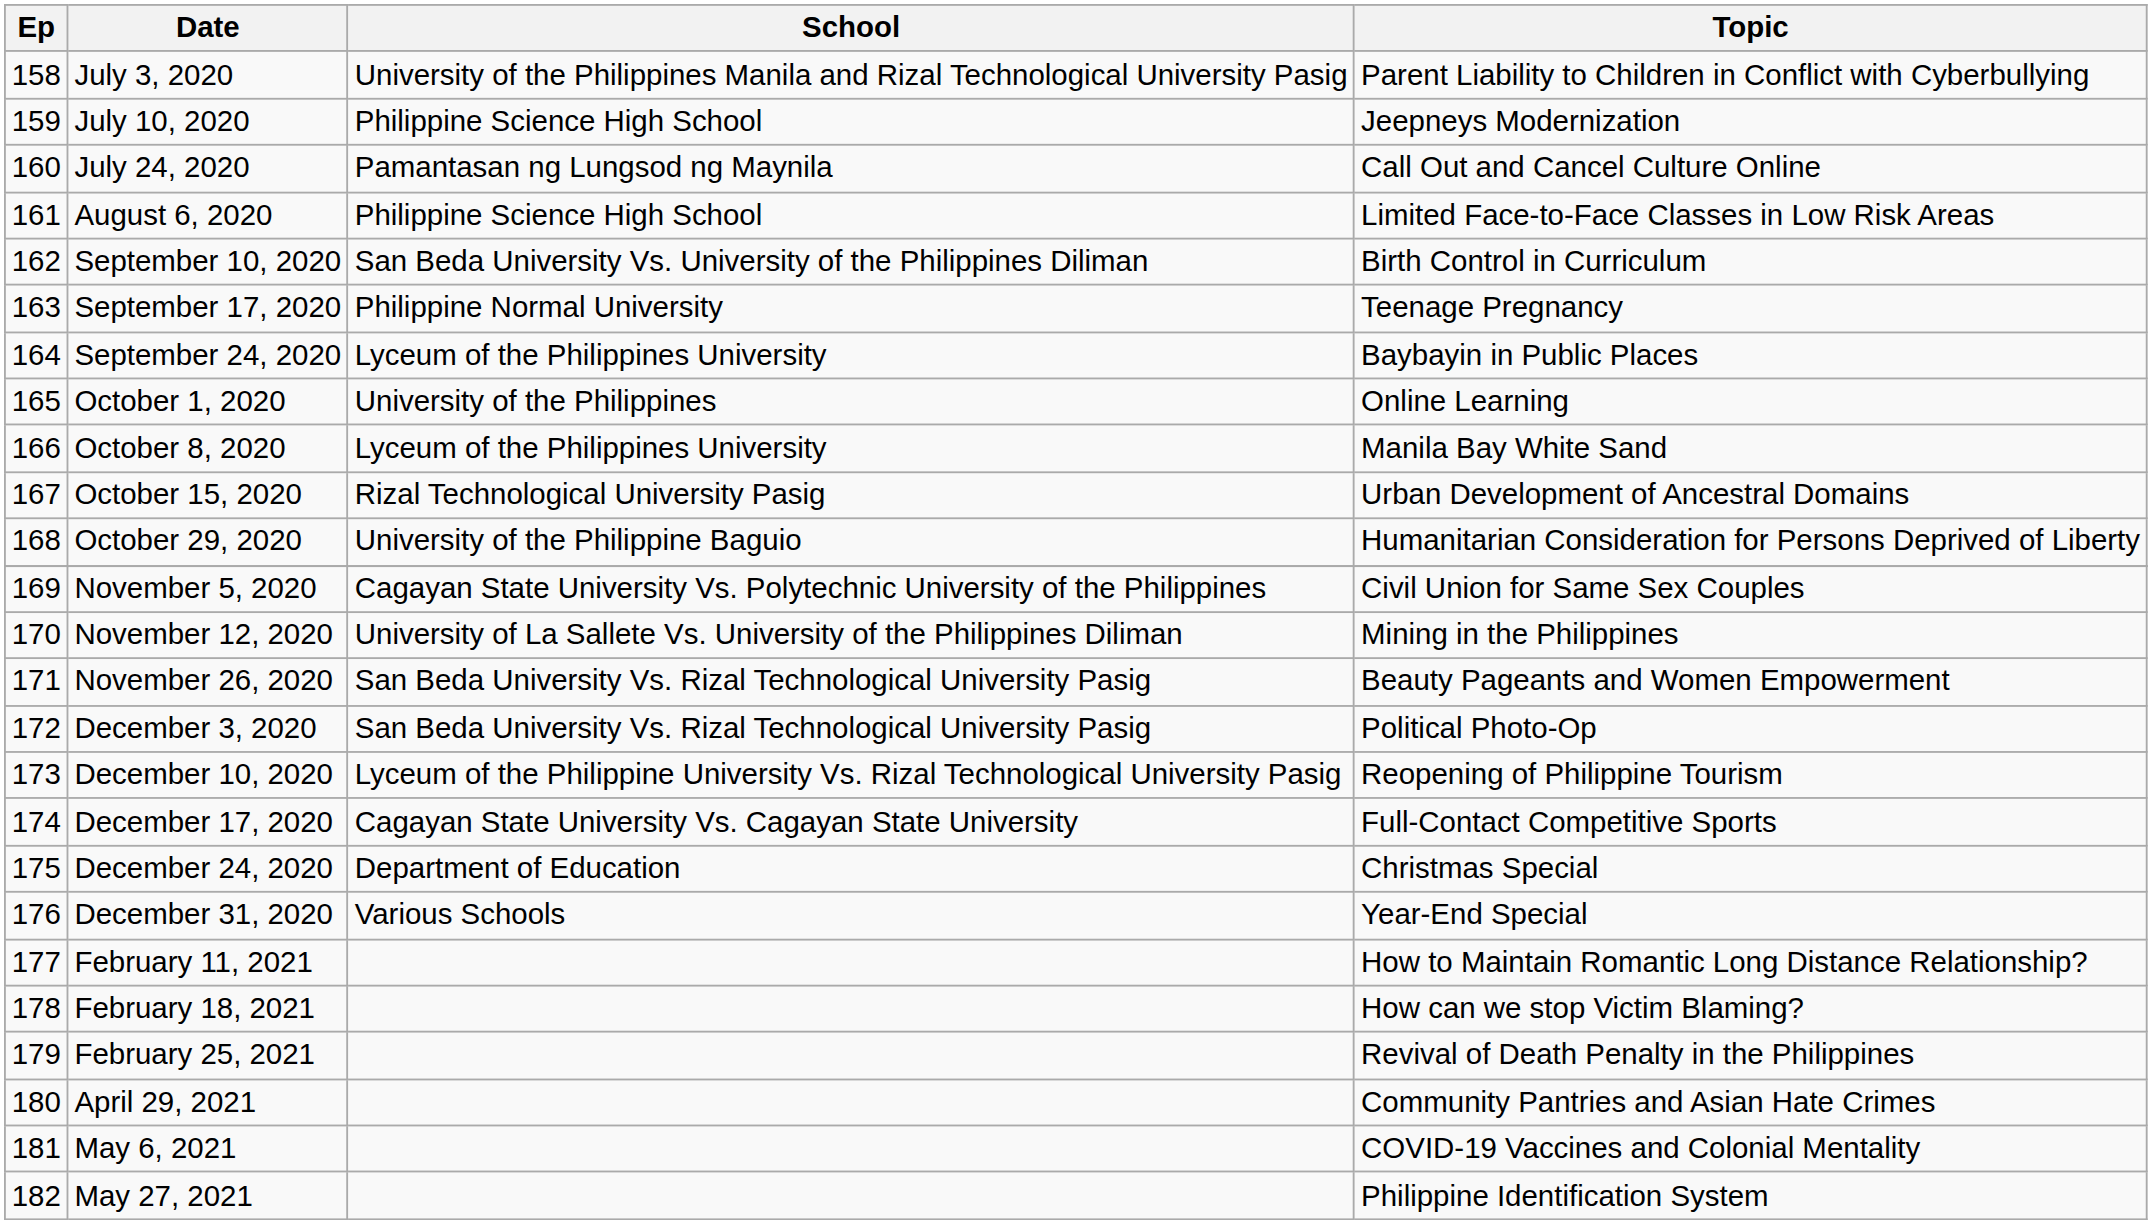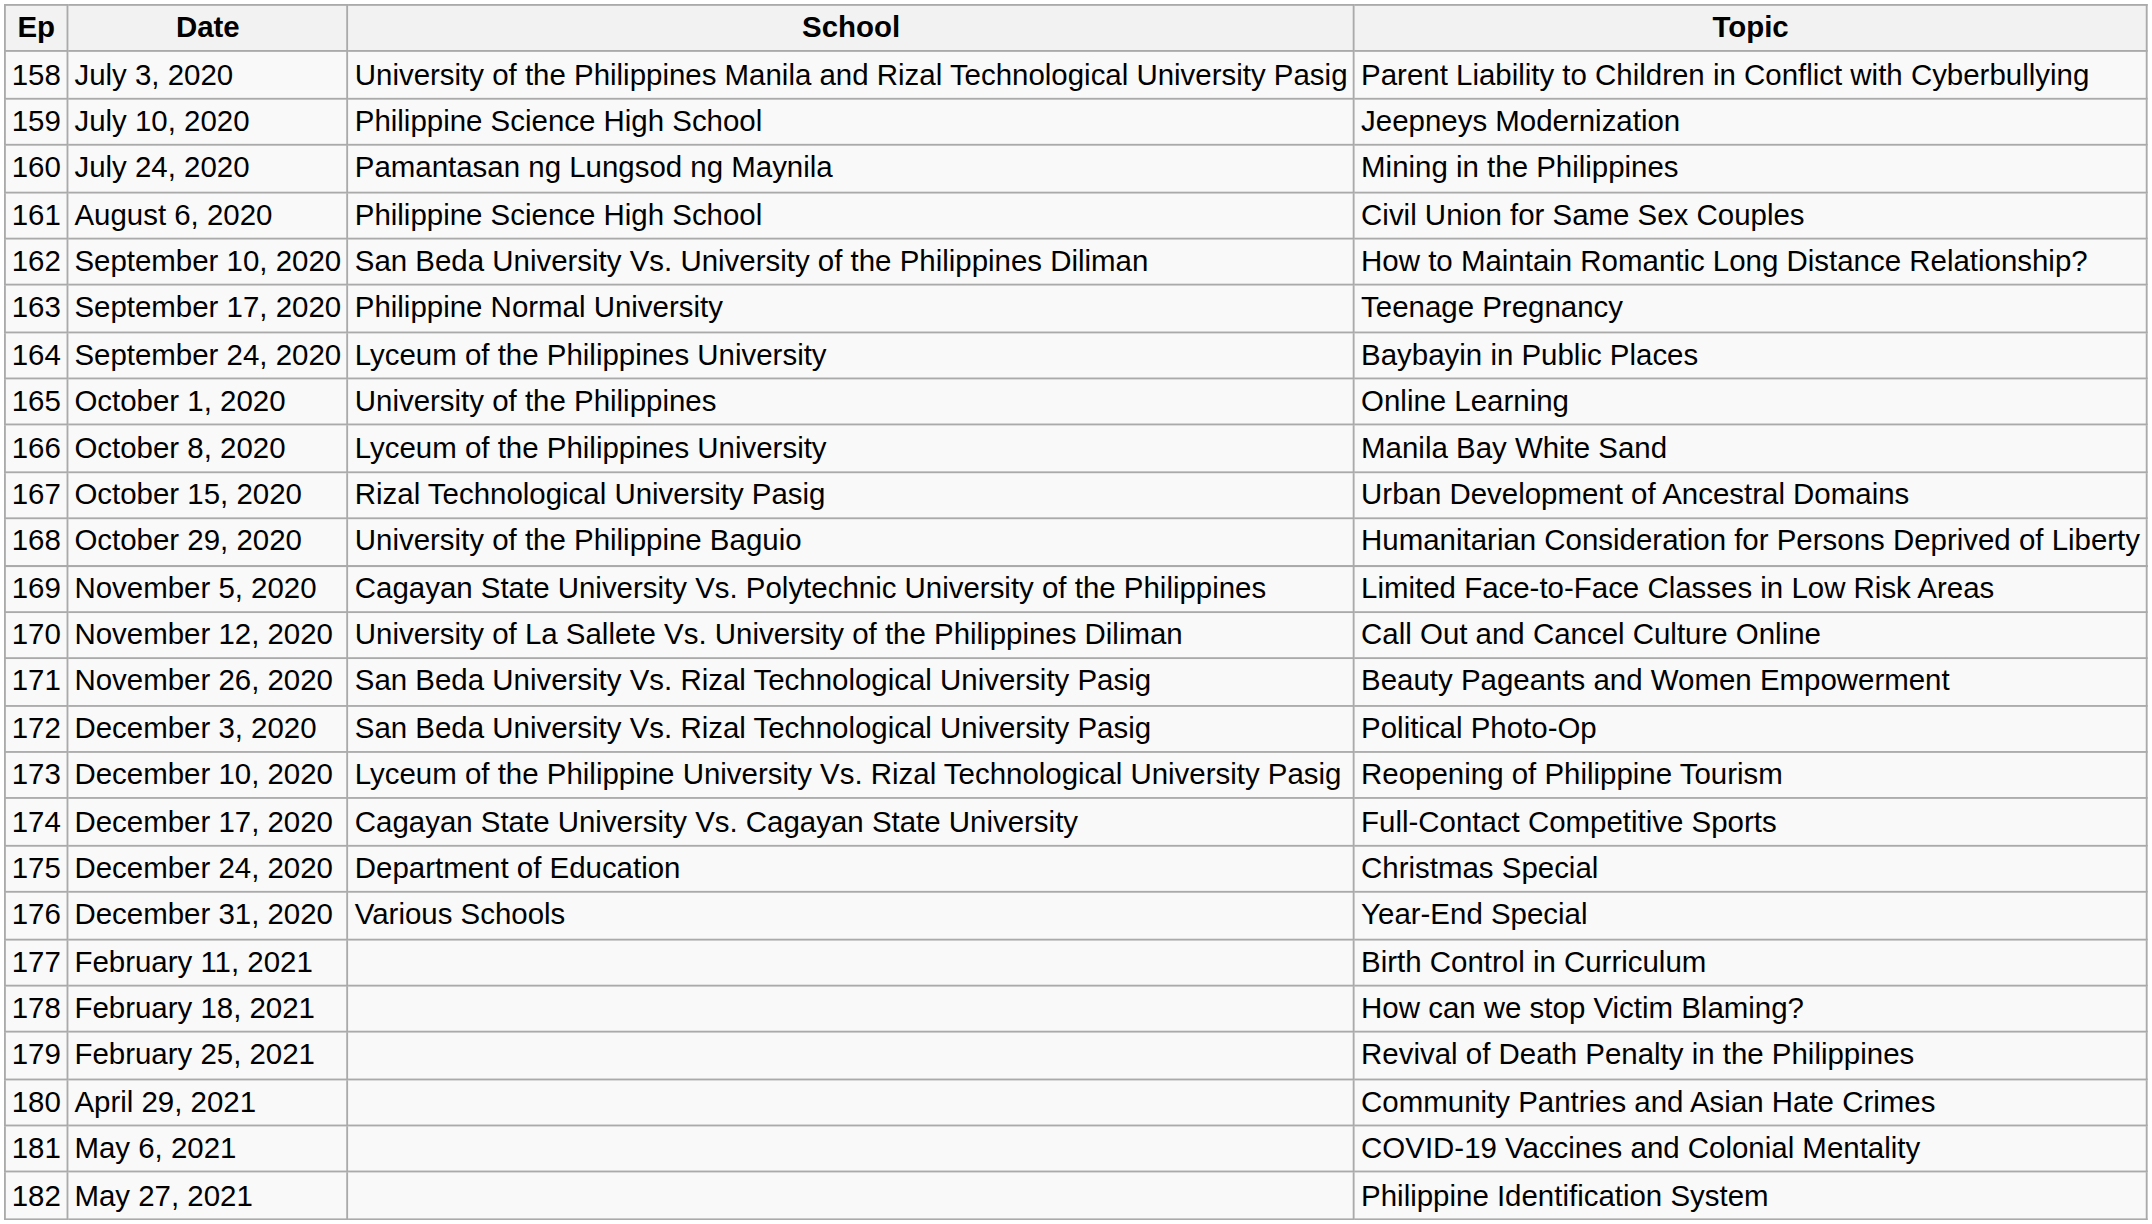July 24, 2020 | Topic: Call Out and Cancel Culture Online -> Mining in the Philippines
August 6, 2020 | Topic: Limited Face-to-Face Classes in Low Risk Areas -> Civil Union for Same Sex Couples
September 10, 2020 | Topic: Birth Control in Curriculum -> How to Maintain Romantic Long Distance Relationship?
November 5, 2020 | Topic: Civil Union for Same Sex Couples -> Limited Face-to-Face Classes in Low Risk Areas
November 12, 2020 | Topic: Mining in the Philippines -> Call Out and Cancel Culture Online
February 11, 2021 | Topic: How to Maintain Romantic Long Distance Relationship? -> Birth Control in Curriculum
